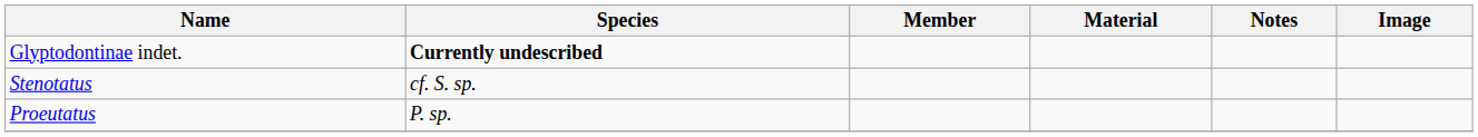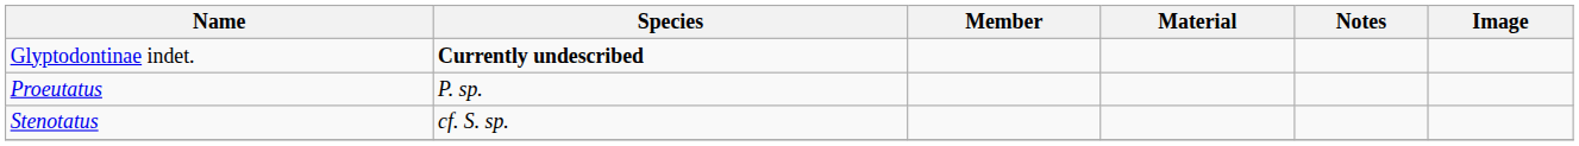rows swapped: Proeutatus <-> Stenotatus
